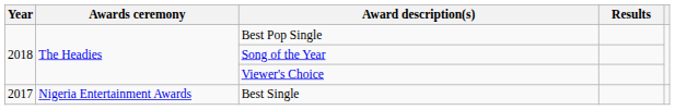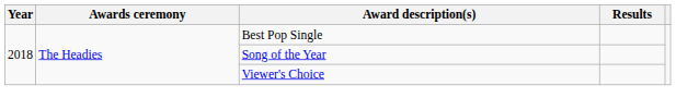- row: 2017 | Nigeria Entertainment Awards | Best Single
